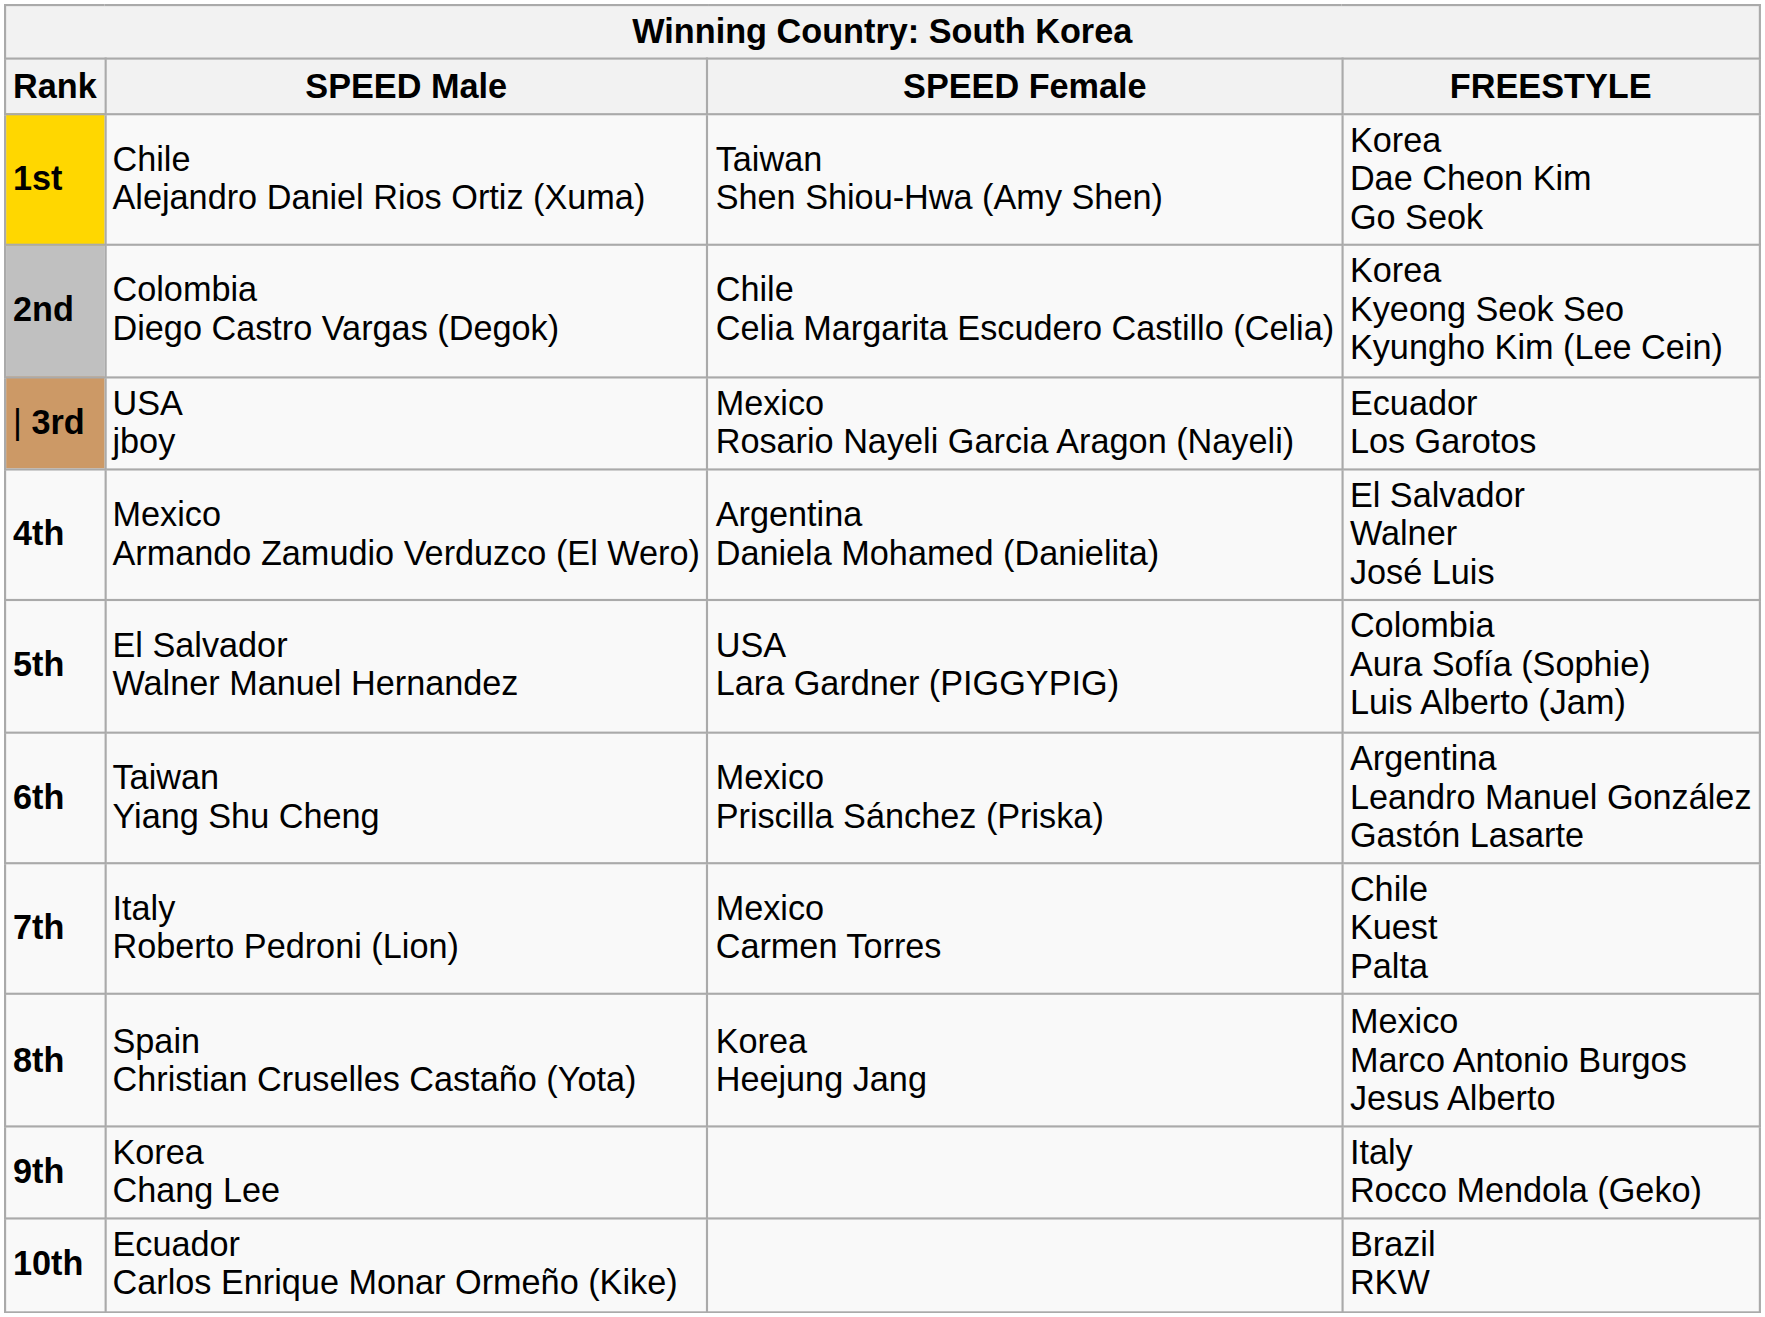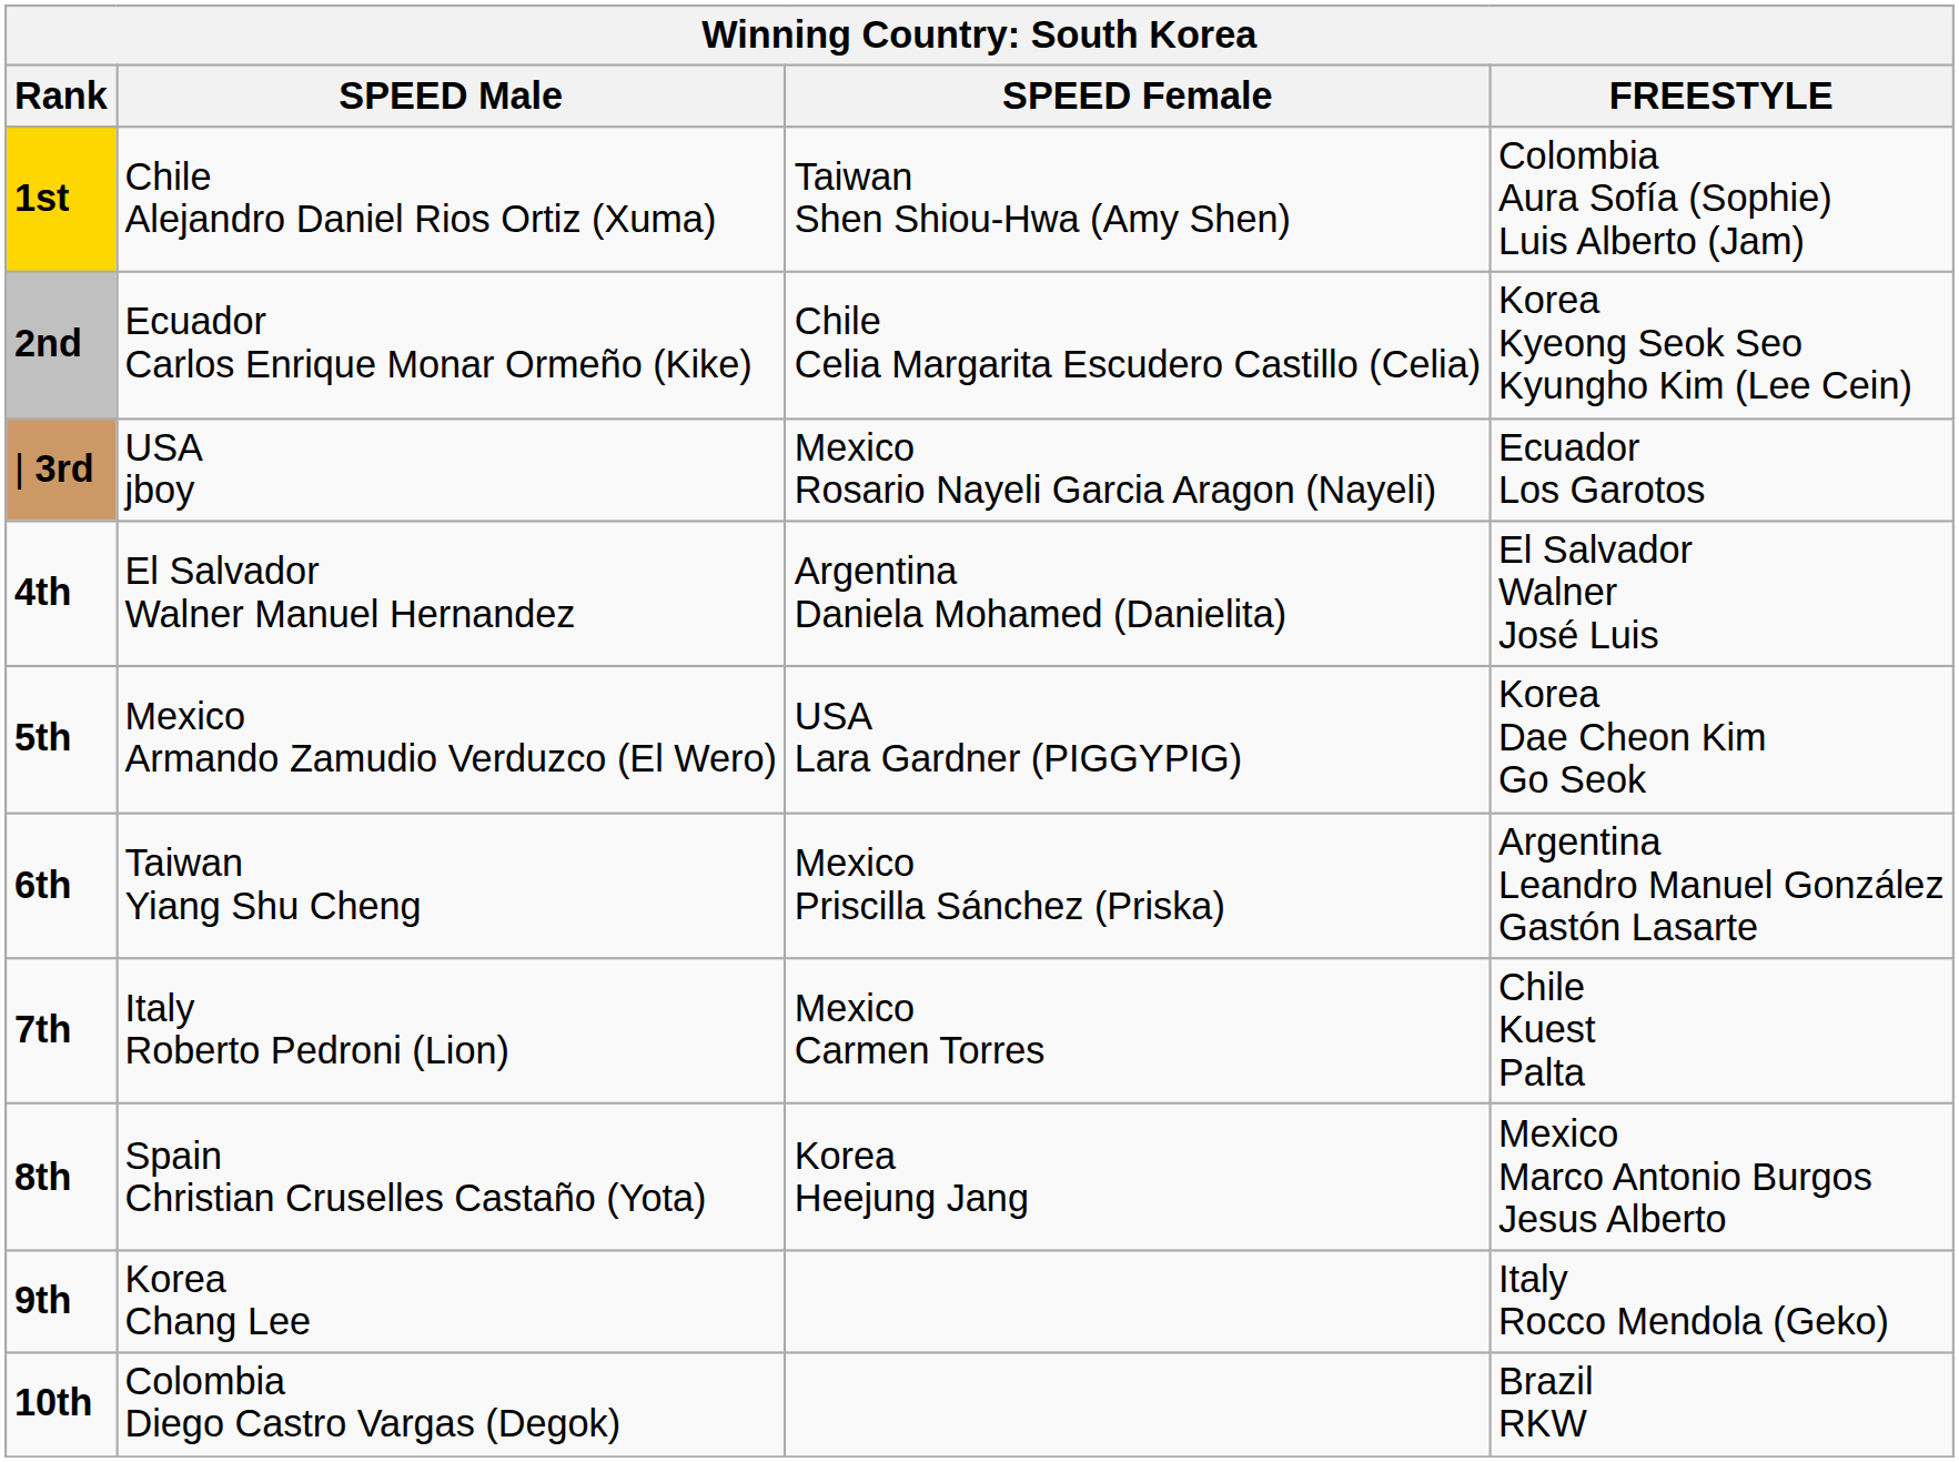1st | FREESTYLE: Korea Dae Cheon Kim Go Seok -> Colombia Aura Sofía (Sophie) Luis Alberto (Jam)
2nd | SPEED Male: Colombia Diego Castro Vargas (Degok) -> Ecuador Carlos Enrique Monar Ormeño (Kike)
4th | SPEED Male: Mexico Armando Zamudio Verduzco (El Wero) -> El Salvador Walner Manuel Hernandez
5th | SPEED Male: El Salvador Walner Manuel Hernandez -> Mexico Armando Zamudio Verduzco (El Wero)
5th | FREESTYLE: Colombia Aura Sofía (Sophie) Luis Alberto (Jam) -> Korea Dae Cheon Kim Go Seok
10th | SPEED Male: Ecuador Carlos Enrique Monar Ormeño (Kike) -> Colombia Diego Castro Vargas (Degok)
